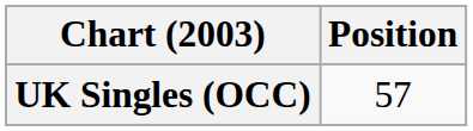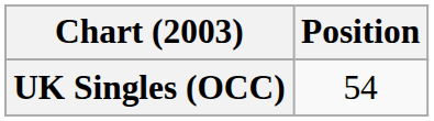UK Singles (OCC) | Position: 57 -> 54
